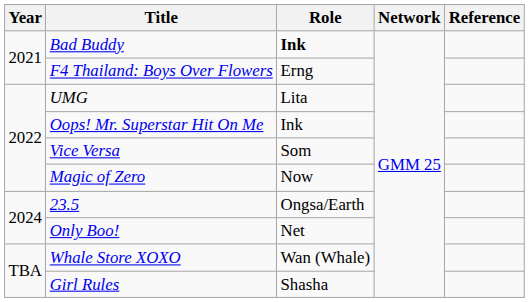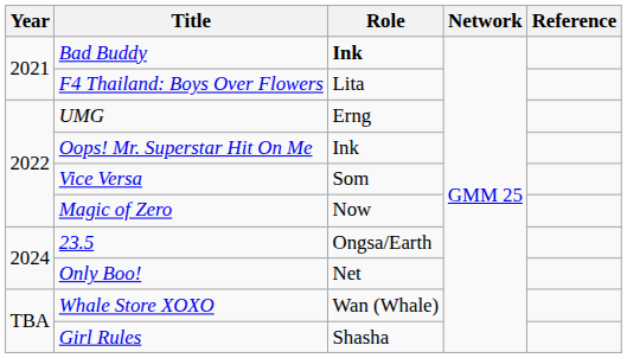F4 Thailand: Boys Over Flowers | Role: Erng -> Lita
UMG | Role: Lita -> Erng
